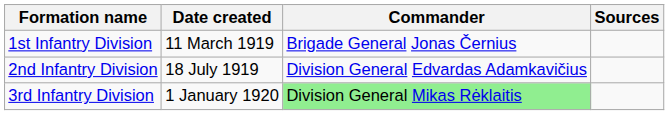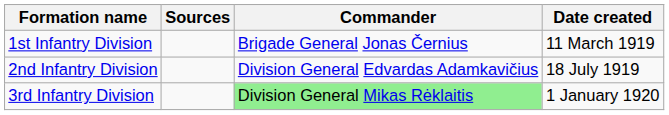columns swapped: Date created <-> Sources
